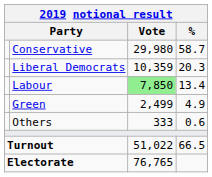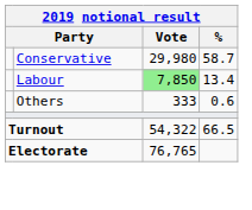- row: Liberal Democrats | 10,359 | 20.3
- row: Green | 2,499 | 4.9
Turnout | Vote: 51,022 -> 54,322
